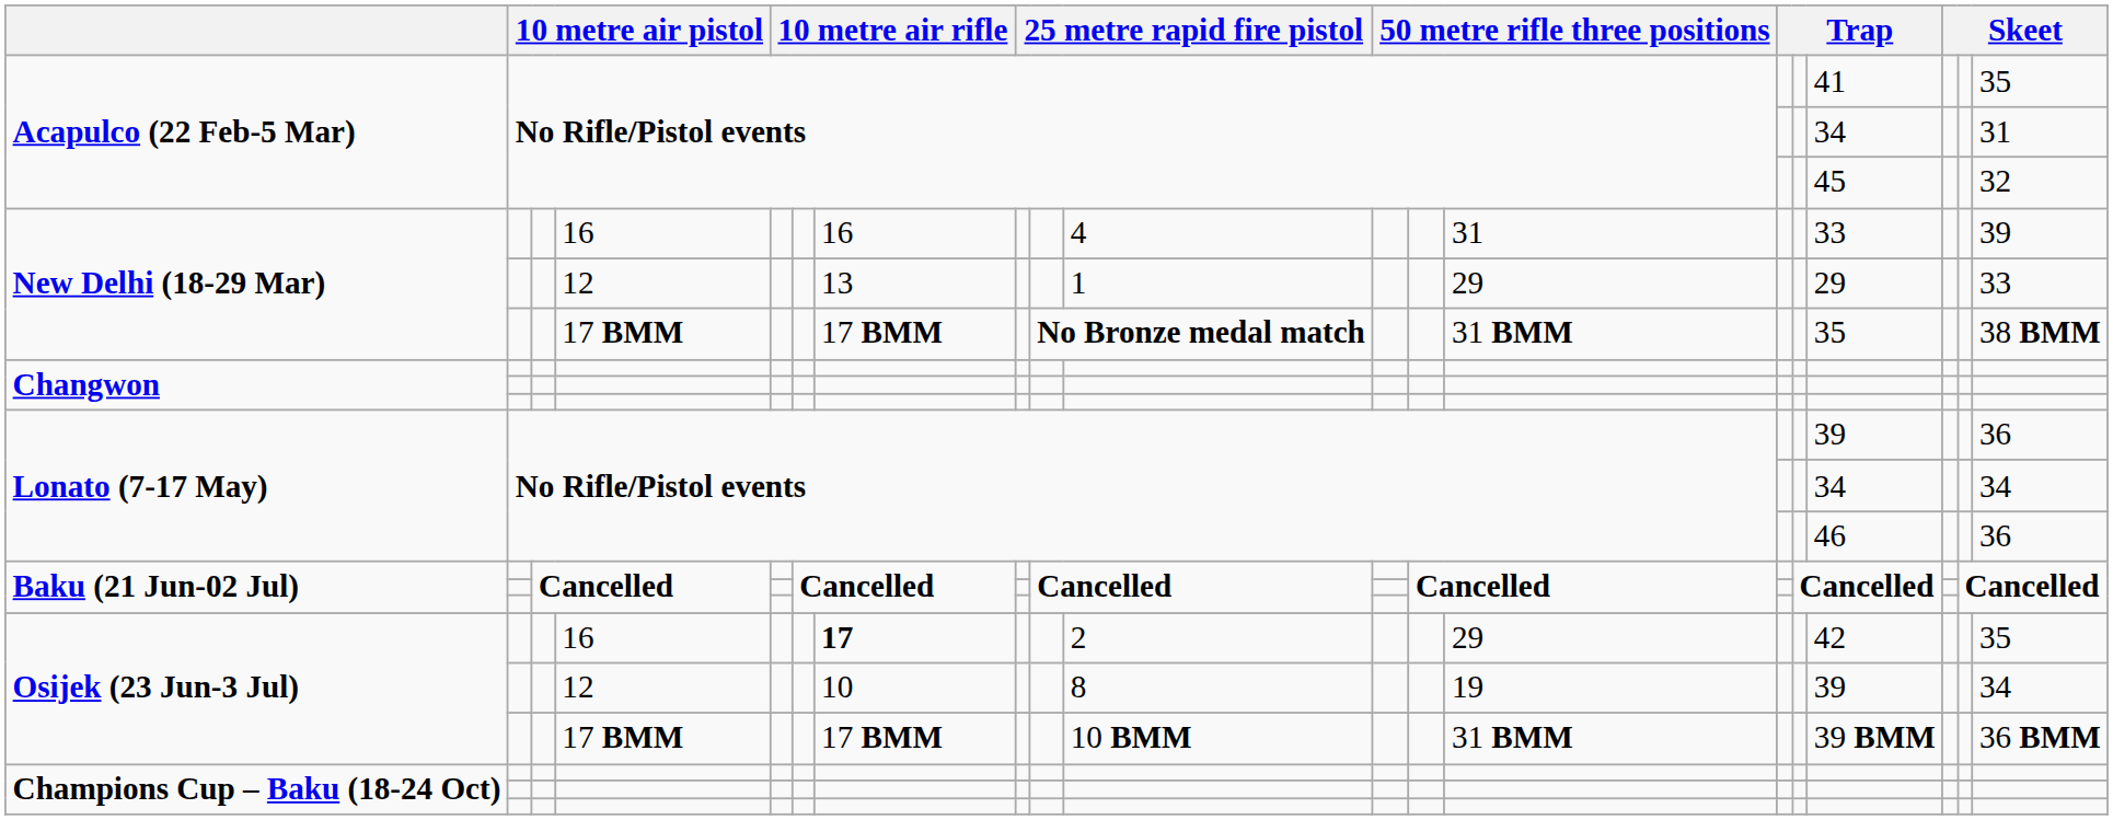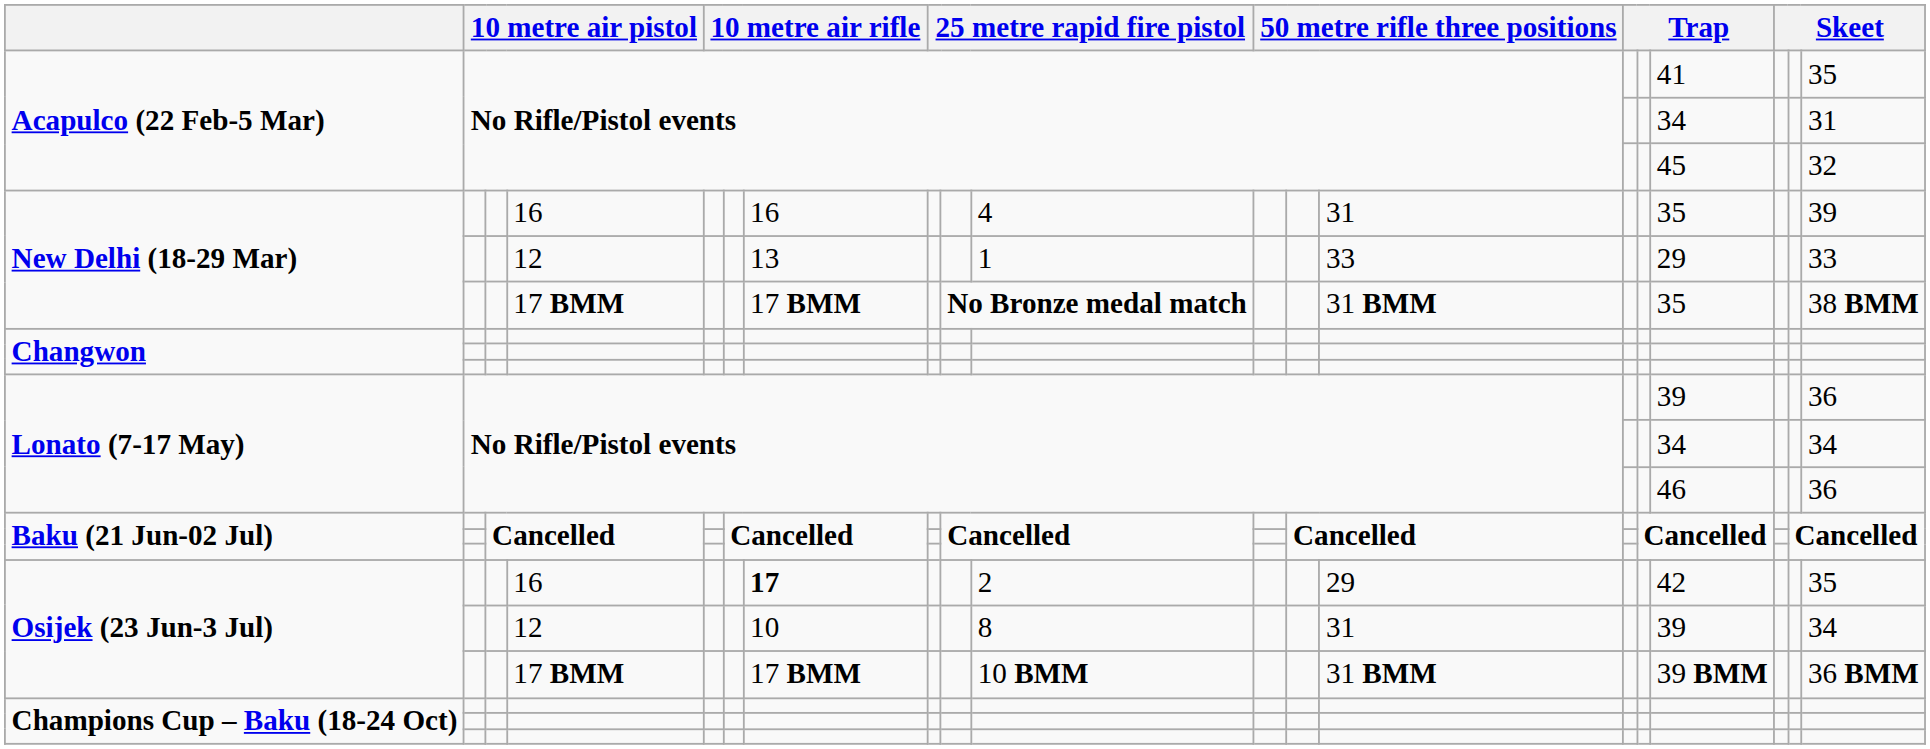New Delhi (18-29 Mar) / 16 | column 16: 33 -> 35
New Delhi (18-29 Mar) / 12 | column 13: 29 -> 33
Osijek (23 Jun-3 Jul) / 12 | column 13: 19 -> 31
